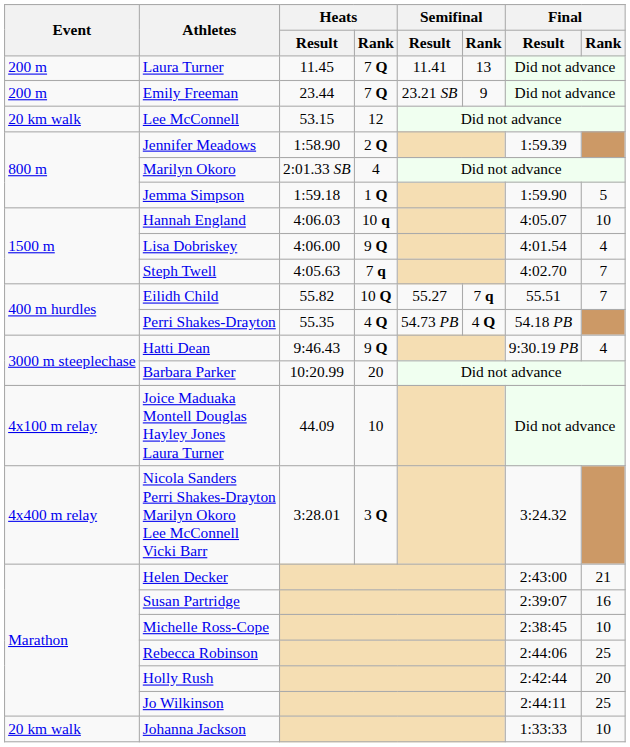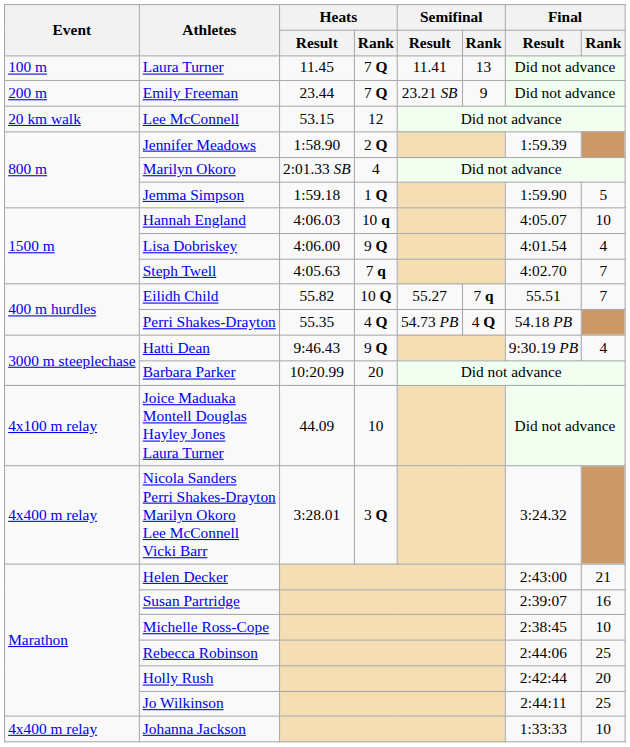Laura Turner | Event: 200 m -> 100 m
Johanna Jackson | Event: 20 km walk -> 4x400 m relay
